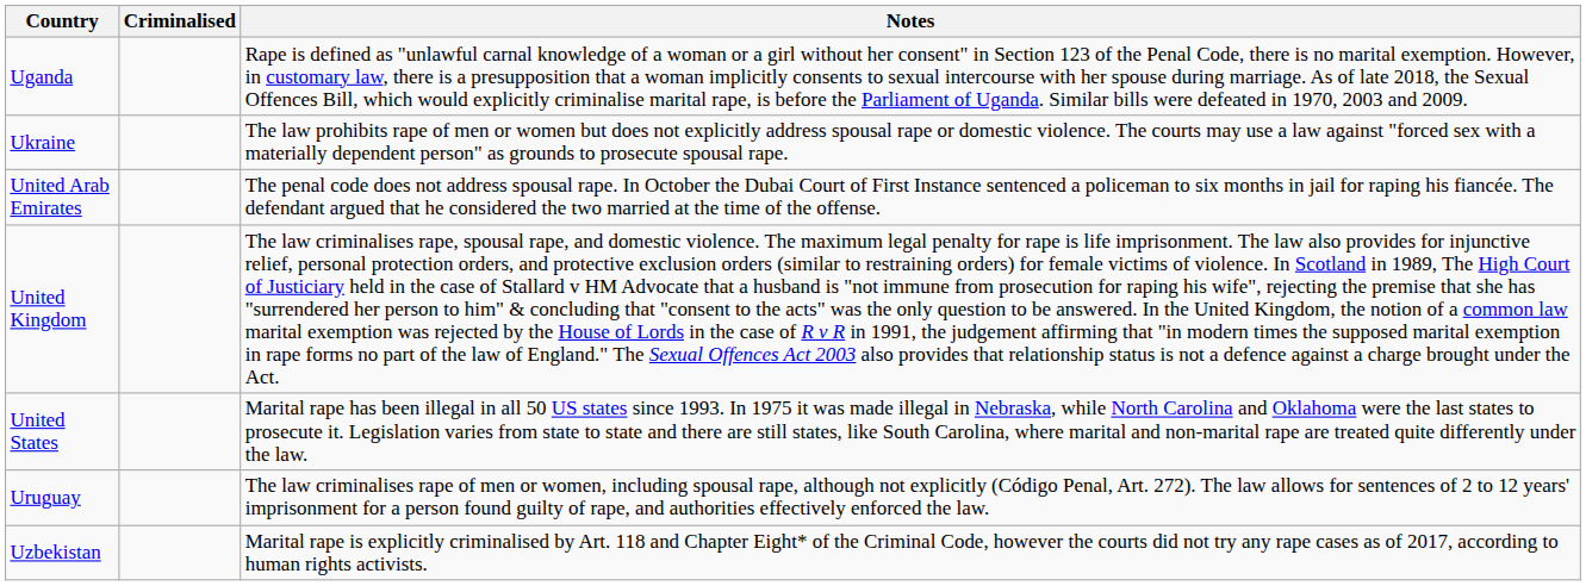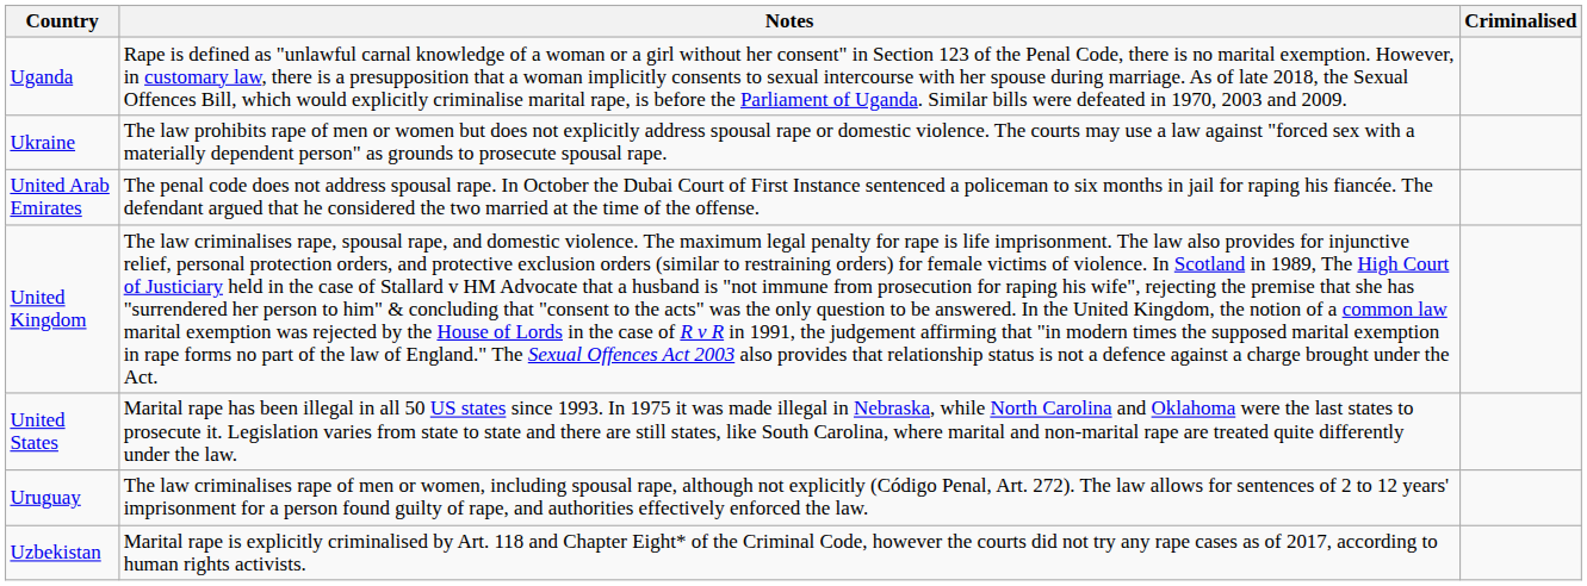columns swapped: Criminalised <-> Notes
